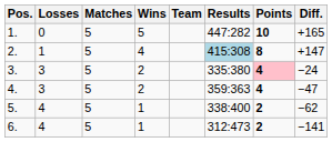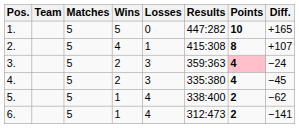columns swapped: Team <-> Losses
2. | Results: lightblue background -> no background
2. | Diff.: +147 -> +107
3. | Results: 335:380 -> 359:363
4. | Results: 359:363 -> 335:380
4. | Diff.: −47 -> −45
